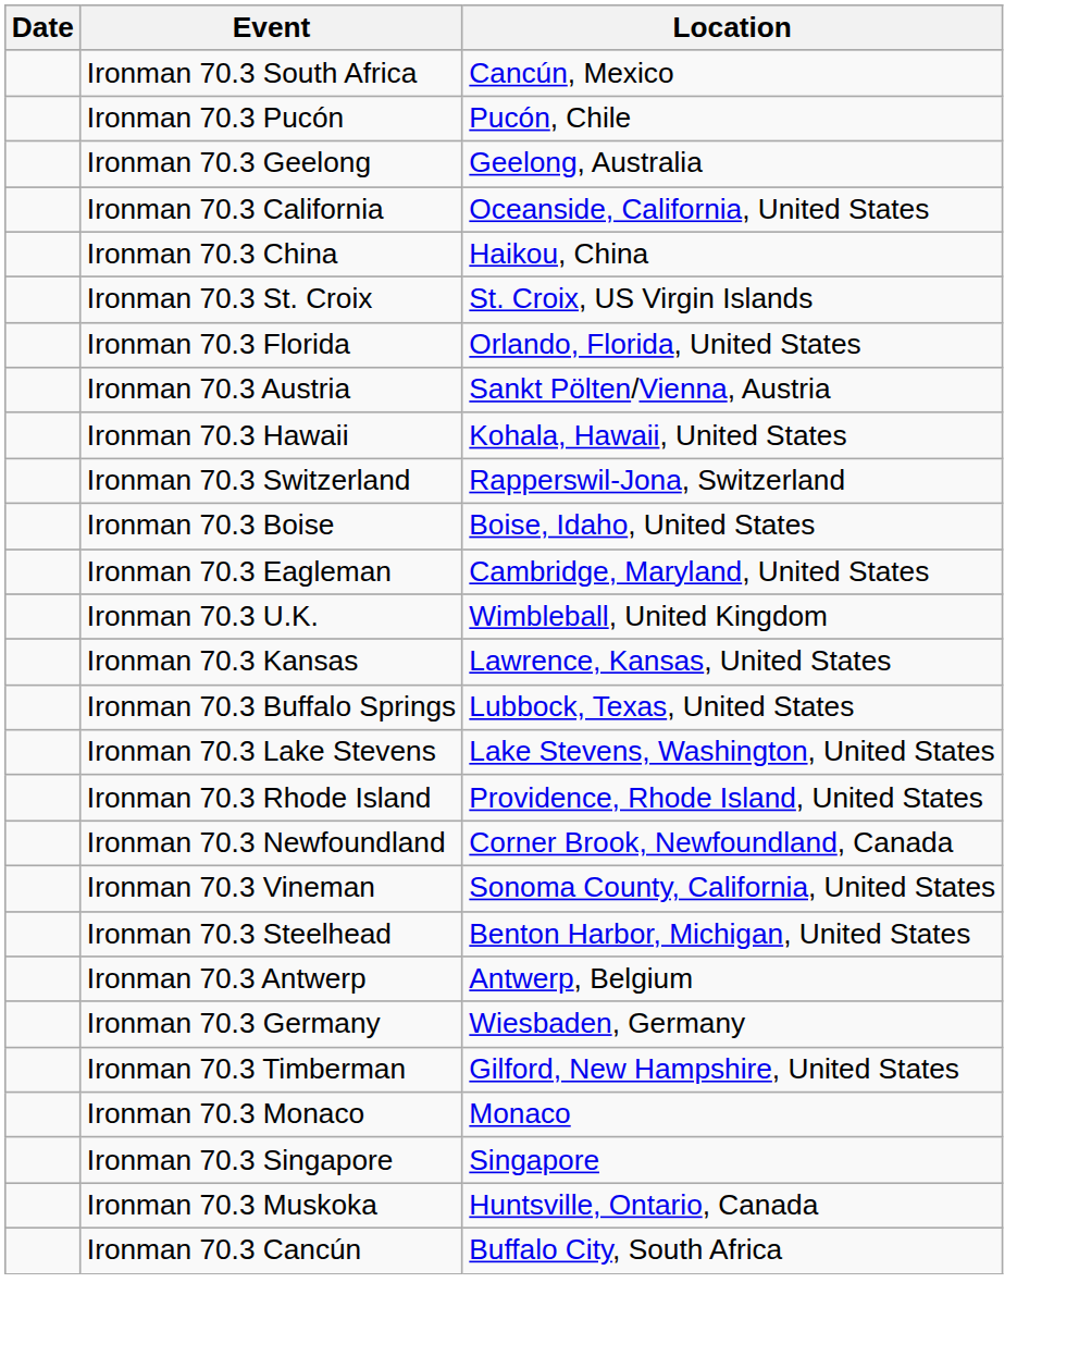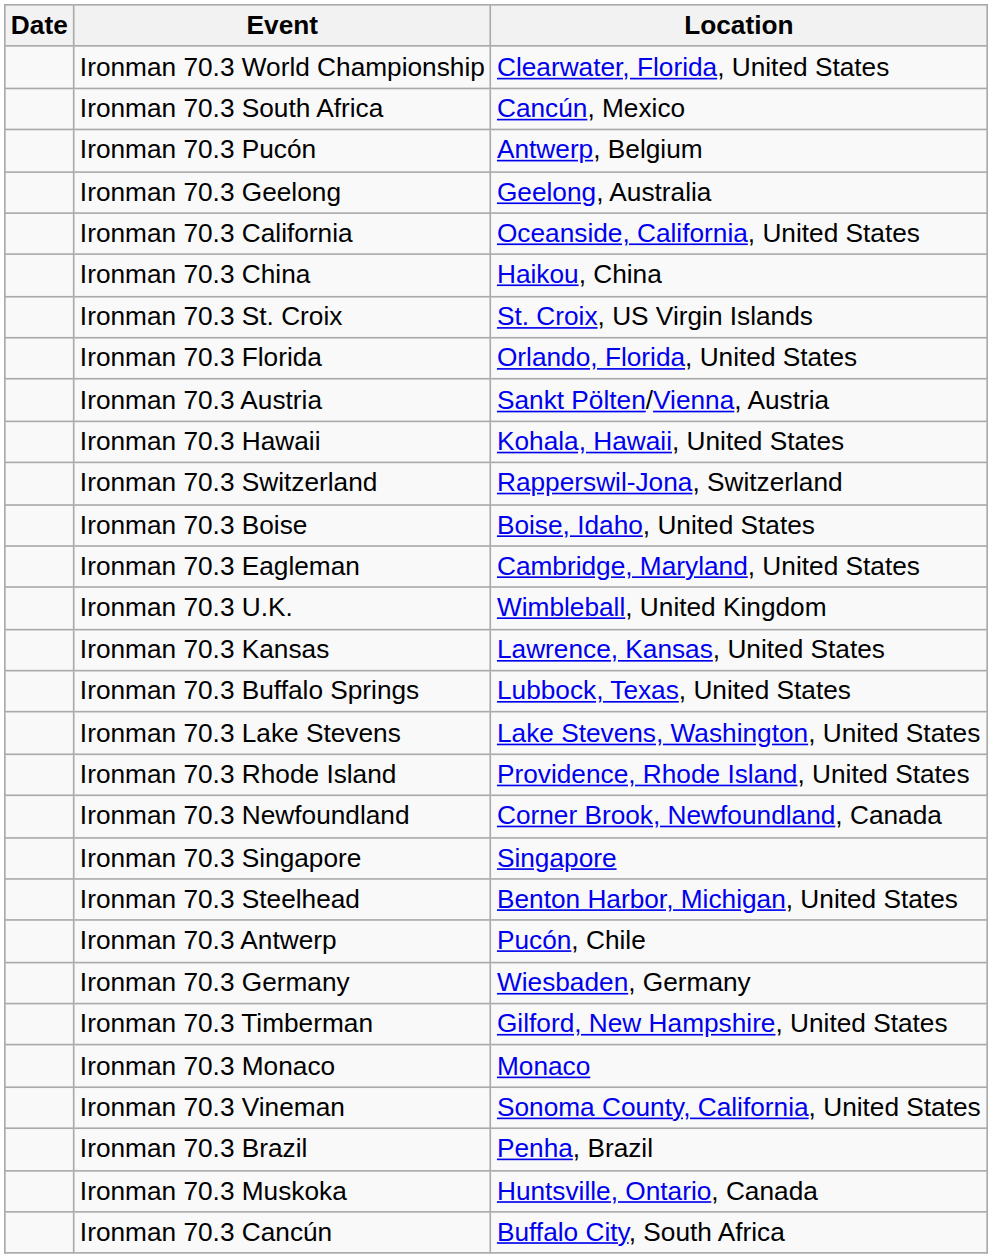+ row: Ironman 70.3 World Championship | Clearwater, Florida, United States
Ironman 70.3 Pucón | Location: Pucón, Chile -> Antwerp, Belgium
rows swapped: Ironman 70.3 Vineman <-> Ironman 70.3 Singapore
Ironman 70.3 Antwerp | Location: Antwerp, Belgium -> Pucón, Chile
+ row: Ironman 70.3 Brazil | Penha, Brazil
